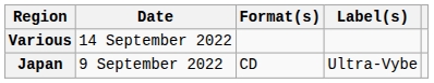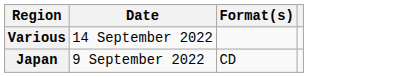- column: Label(s) | Ultra-Vybe
